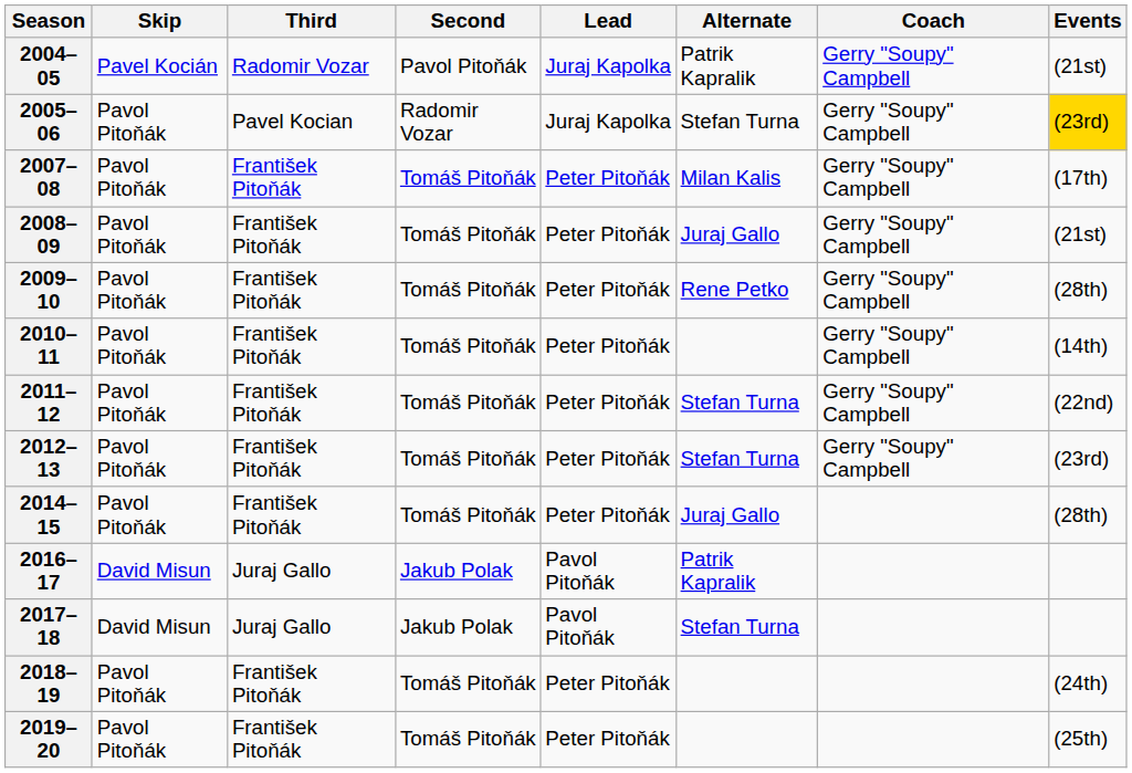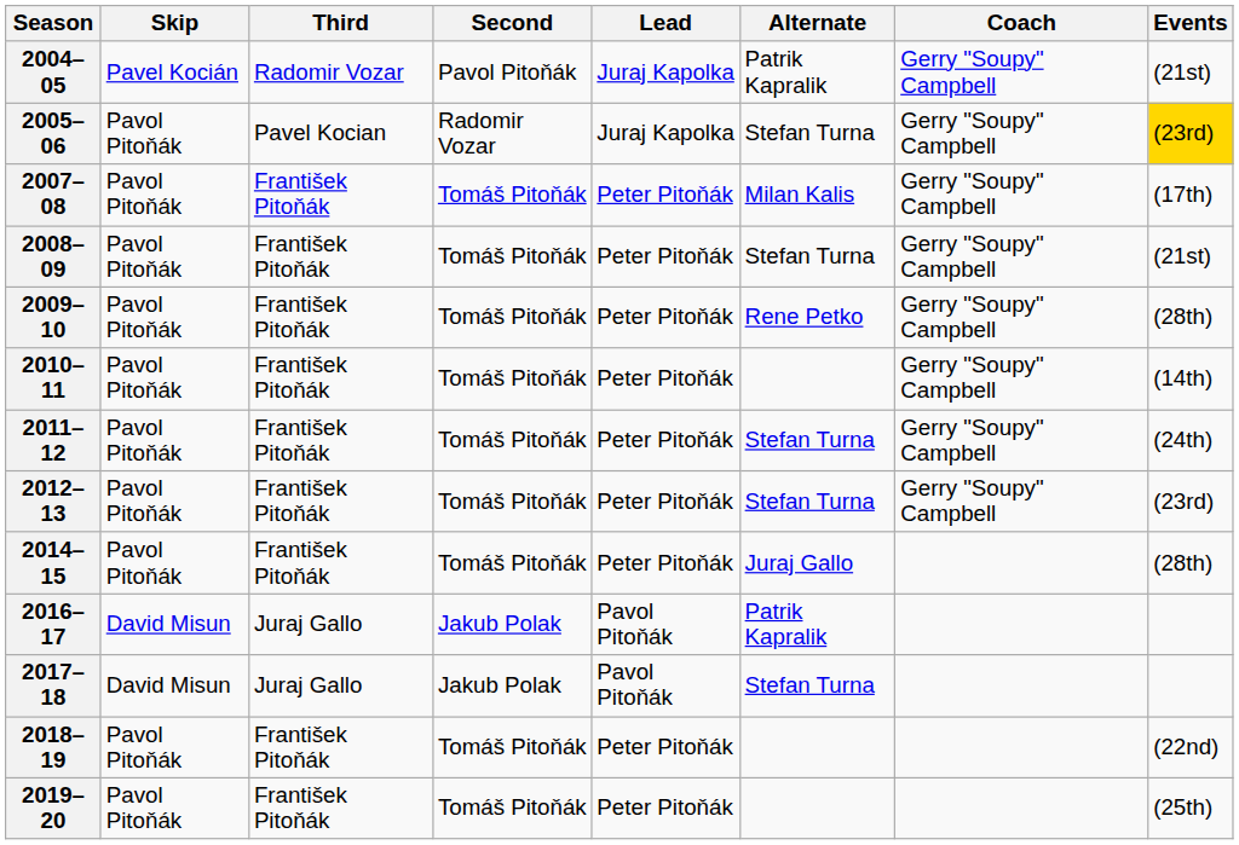2008–09 | Alternate: Juraj Gallo -> Stefan Turna
2011–12 | Events: (22nd) -> (24th)
2018–19 | Events: (24th) -> (22nd)
